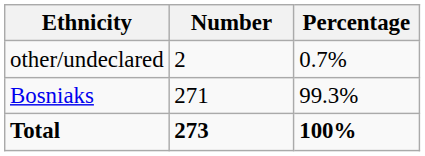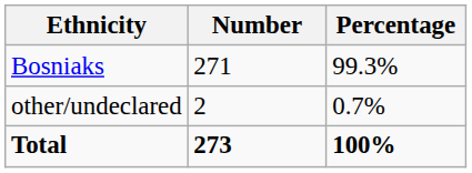rows swapped: Bosniaks <-> other/undeclared
